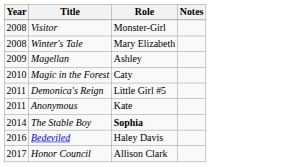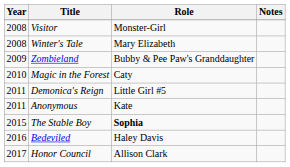- row: 2009 | Magellan | Ashley
+ row: 2009 | Zombieland | Bubby & Pee Paw's Granddaughter
The Stable Boy | Year: 2014 -> 2015
